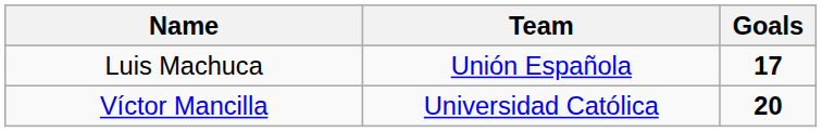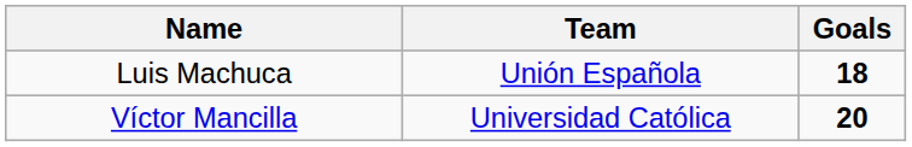Luis Machuca | Goals: 17 -> 18
